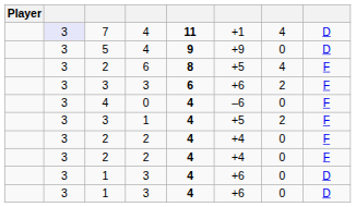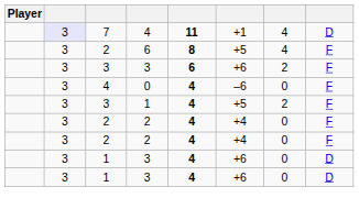- row: 3 | 5 | 4 | 9 | +9 | 0 | D
